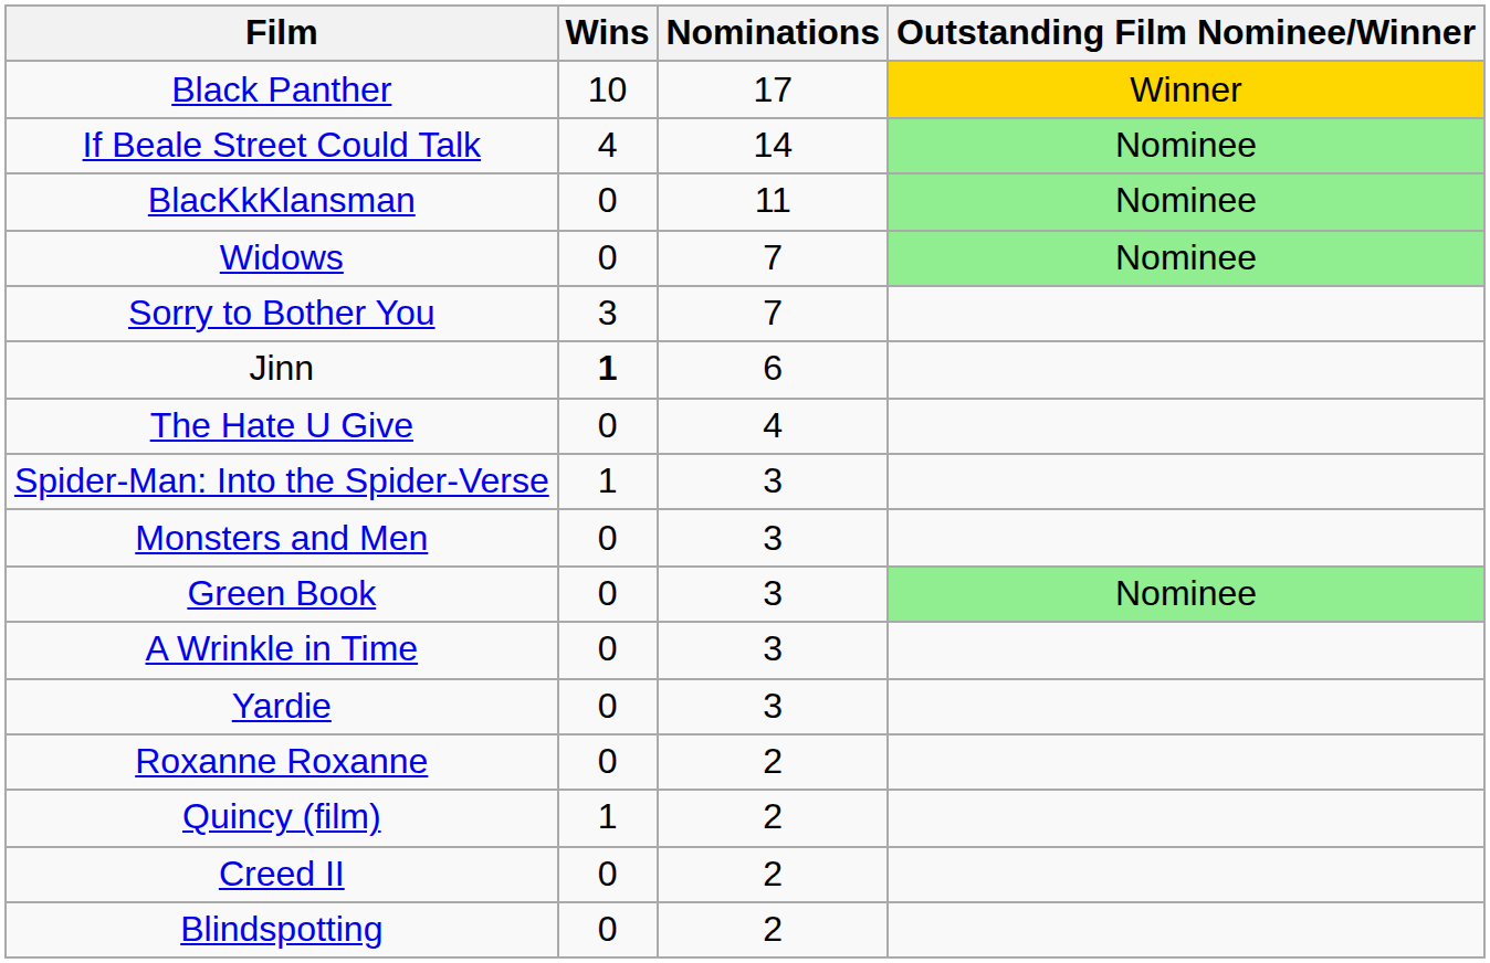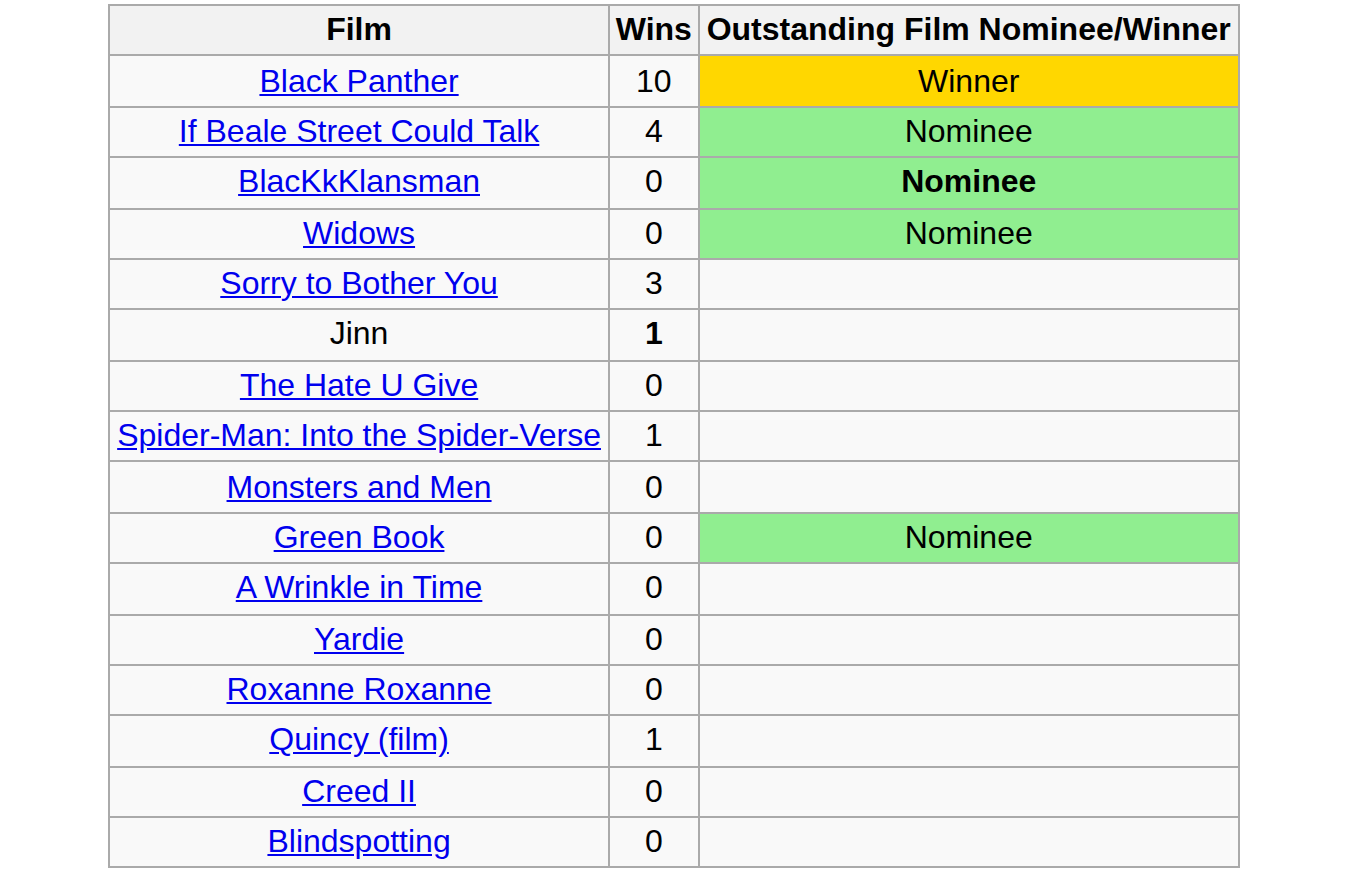- column: Nominations | 17 | 14 | 11 | 7 | 7 | 6 | 4 | 3 | 3 | 3 | 3 | 3 | 2 | 2 | 2 | 2
BlacKkKlansman | Outstanding Film Nominee/Winner: normal -> bold
